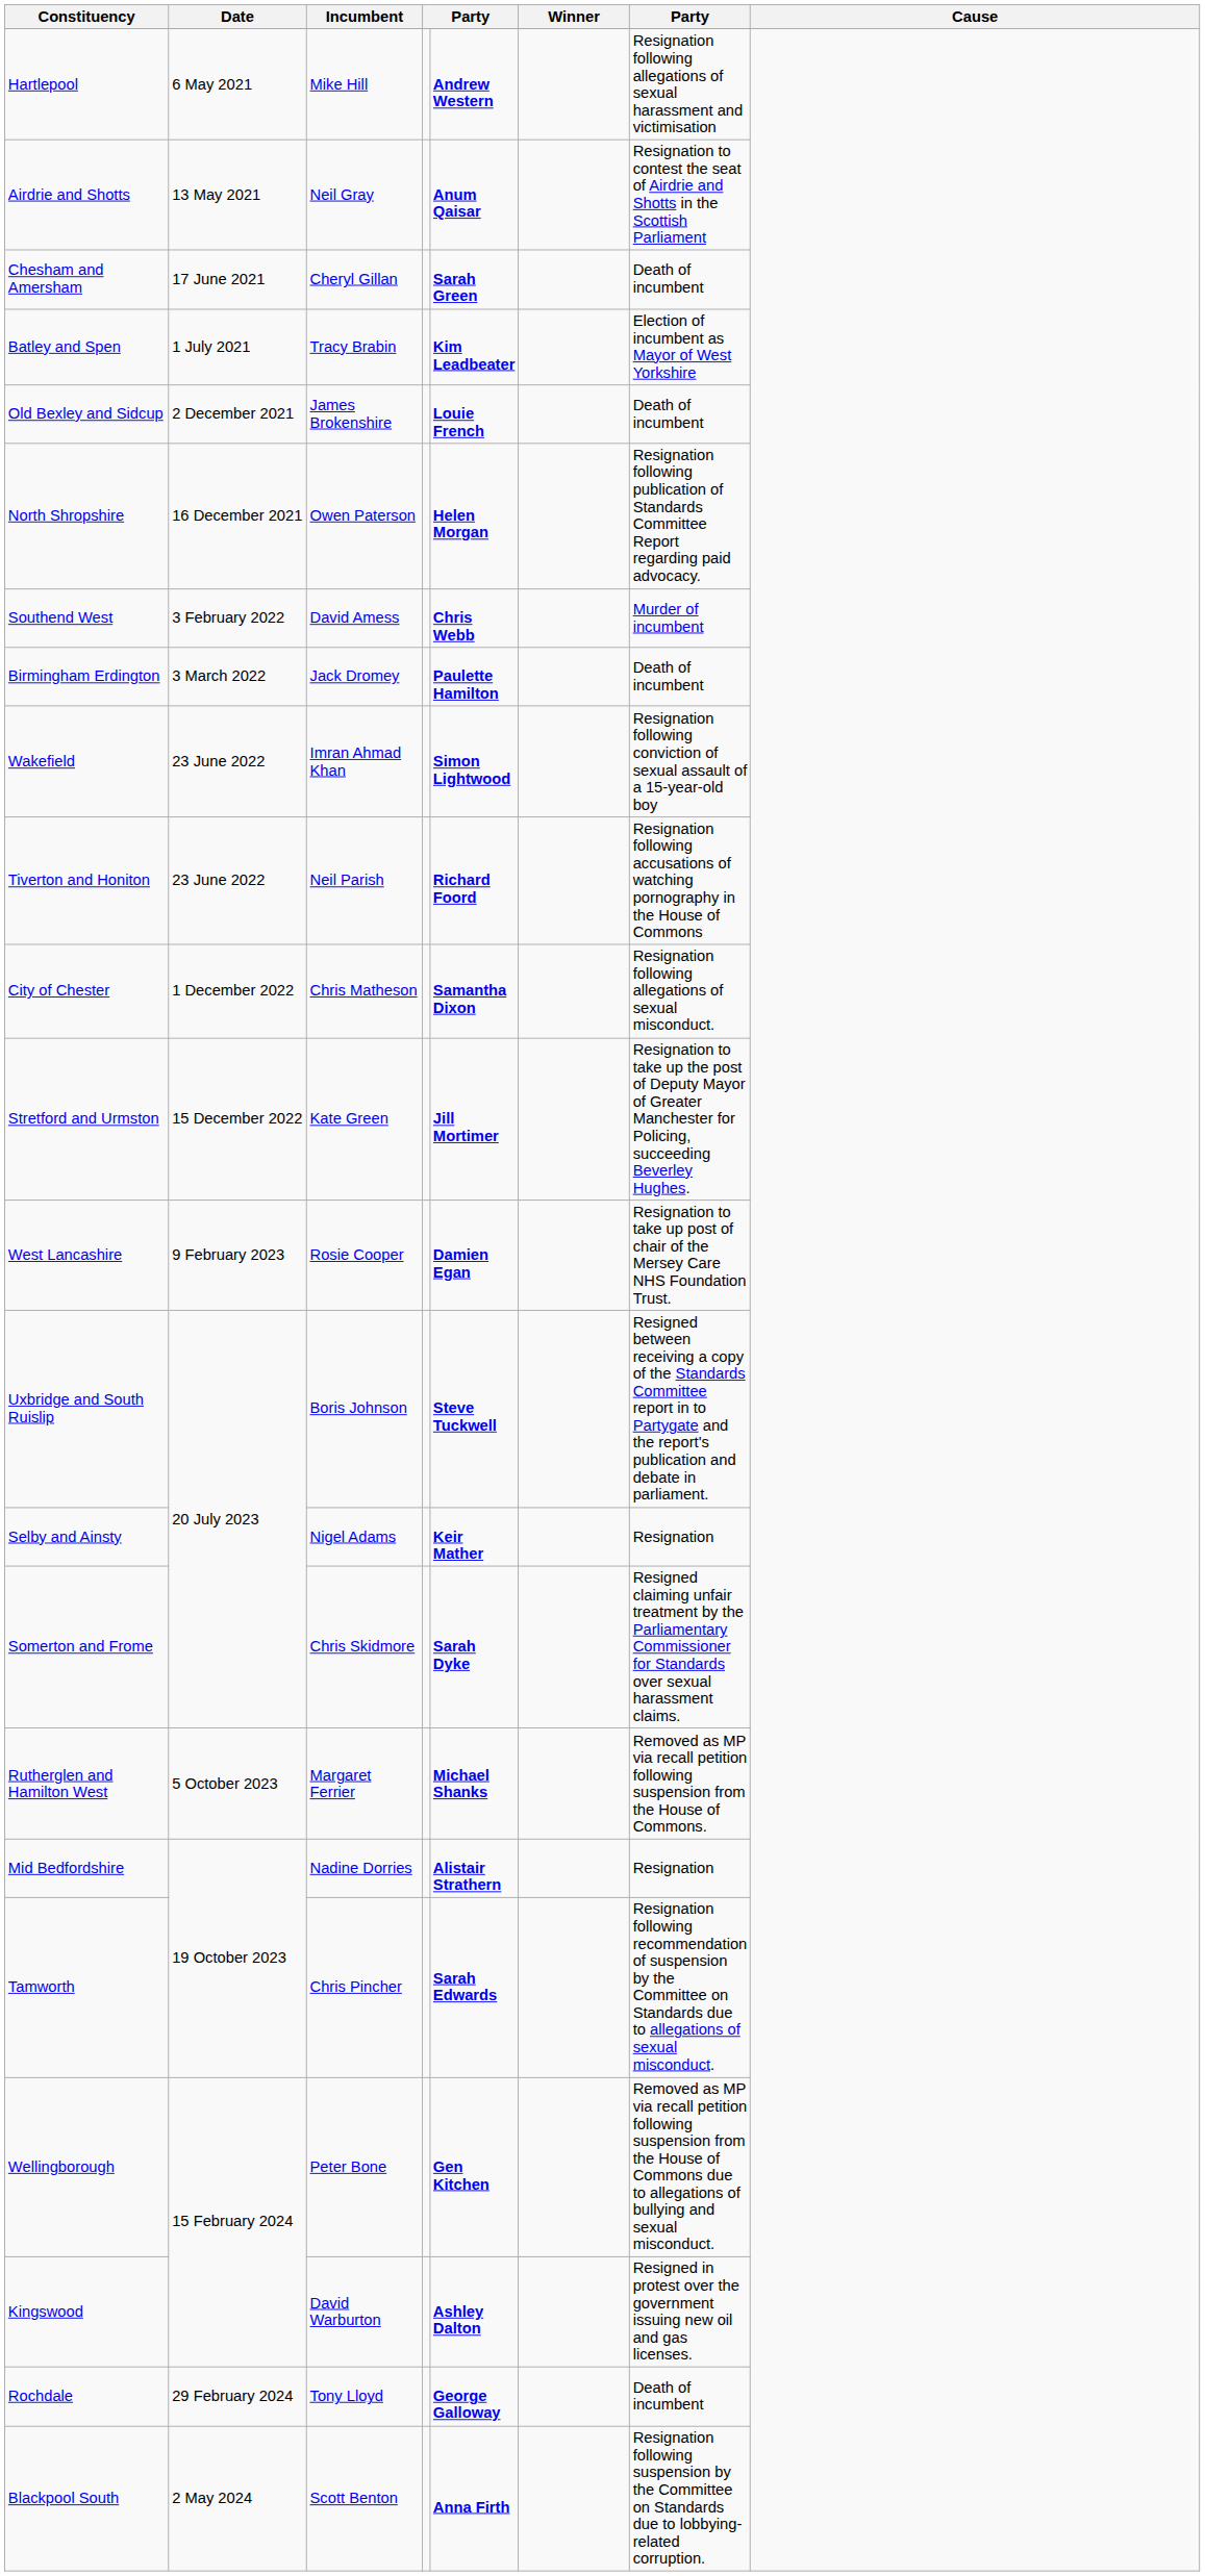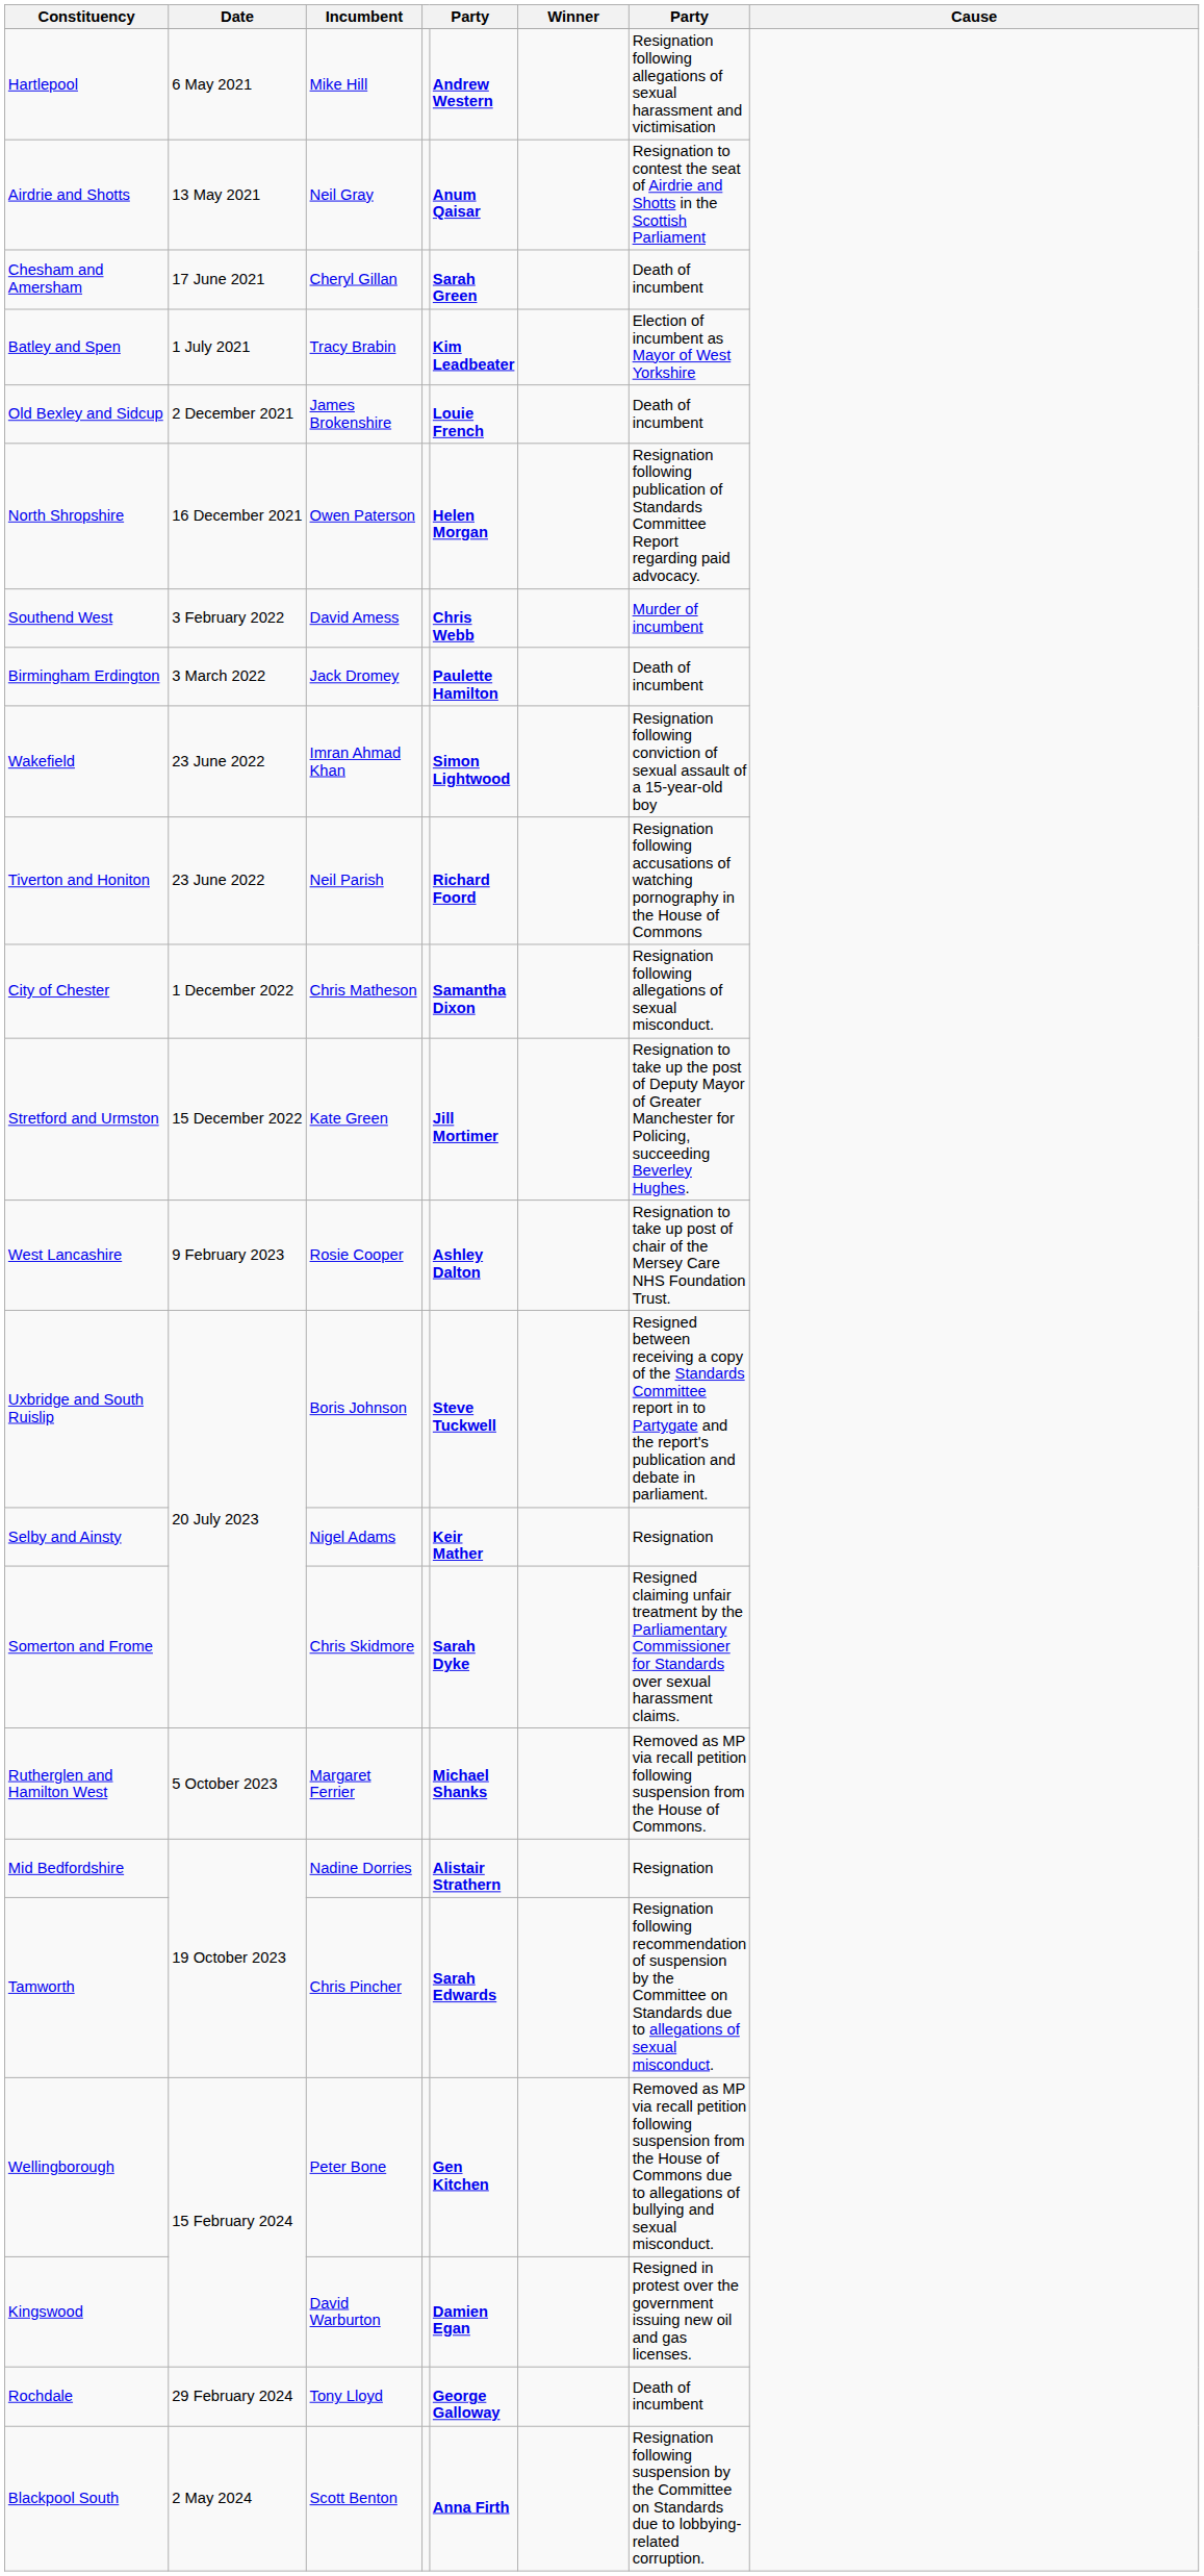West Lancashire | column 5: Damien Egan -> Ashley Dalton
Kingswood | column 5: Ashley Dalton -> Damien Egan
